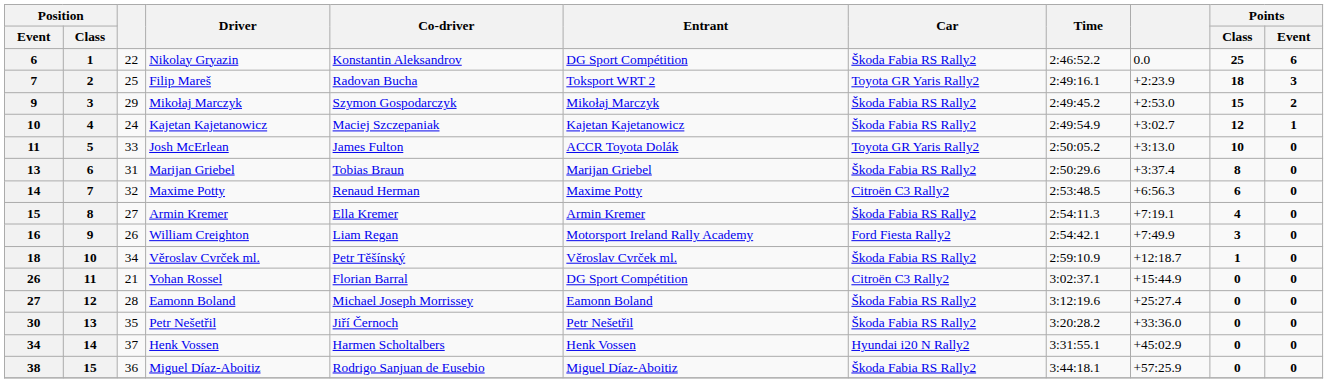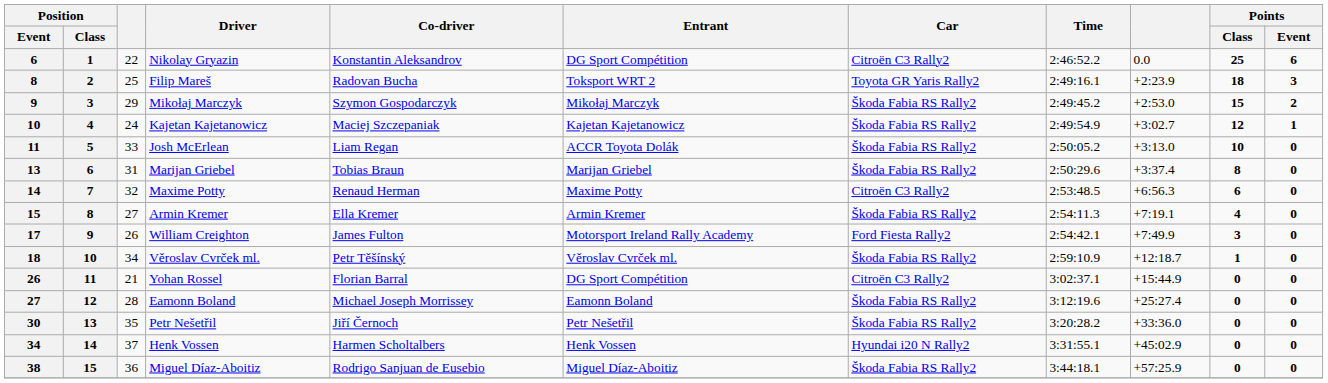Nikolay Gryazin | Car: Škoda Fabia RS Rally2 -> Citroën C3 Rally2
Filip Mareš | Position / Event: 7 -> 8
Josh McErlean | Co-driver: James Fulton -> Liam Regan
Josh McErlean | Car: Toyota GR Yaris Rally2 -> Škoda Fabia RS Rally2
William Creighton | Position / Event: 16 -> 17
William Creighton | Co-driver: Liam Regan -> James Fulton
